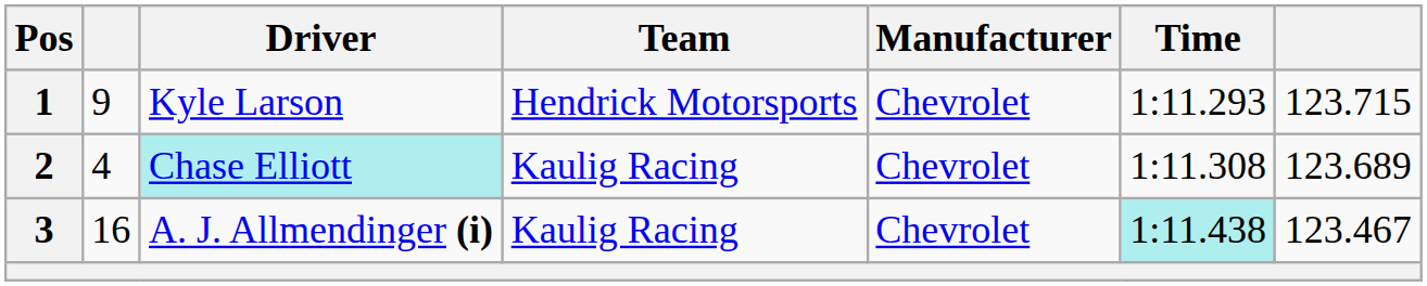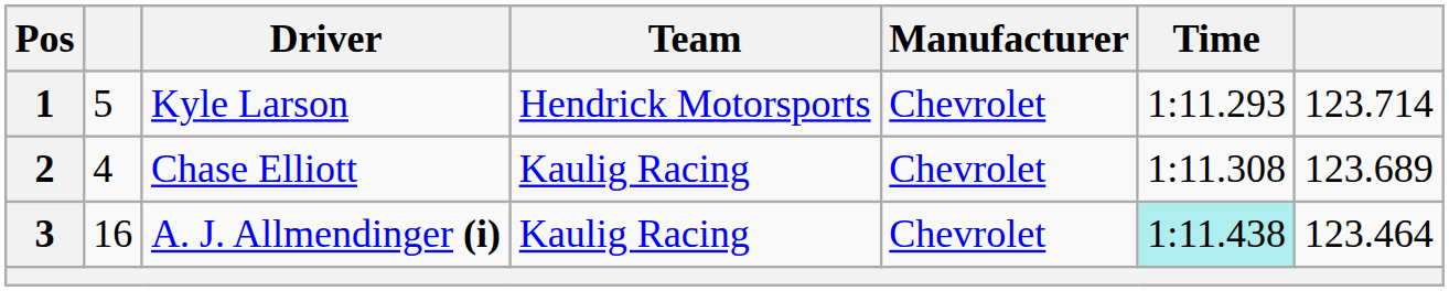1 | column 2: 9 -> 5
1 | column 7: 123.715 -> 123.714
2 | Driver: paleturquoise background -> no background
3 | column 7: 123.467 -> 123.464
